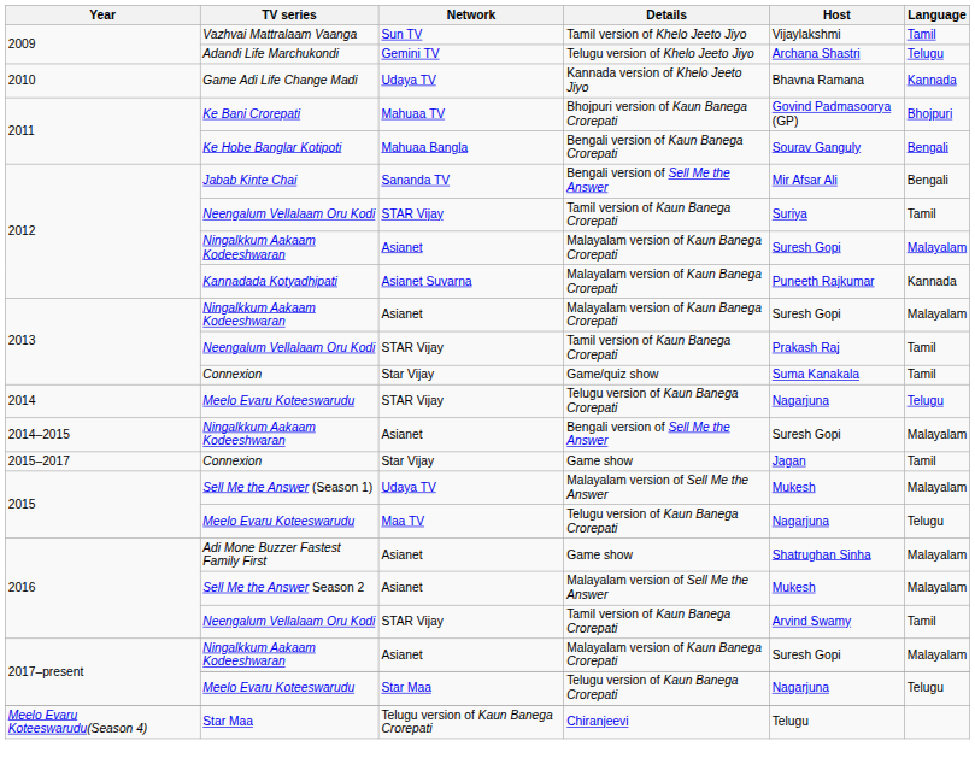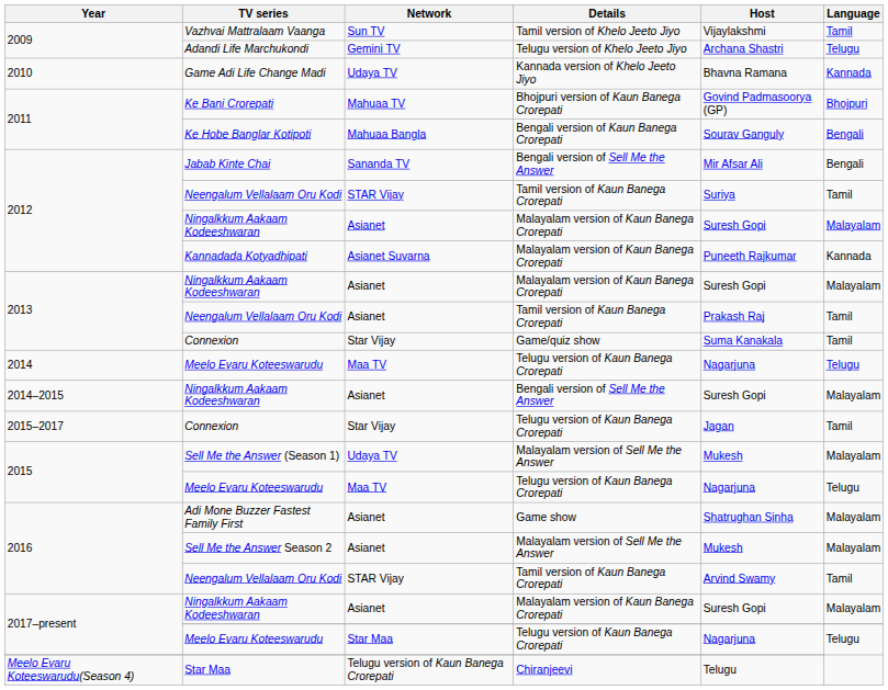2013 / Neengalum Vellalaam Oru Kodi | Network: STAR Vijay -> Asianet
2014 / Meelo Evaru Koteeswarudu | Network: STAR Vijay -> Maa TV
2015–2017 / Connexion | Details: Game show -> Telugu version of Kaun Banega Crorepati
